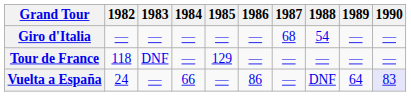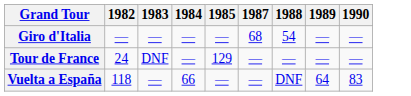- column: 1986 | — | — | 86
Tour de France | 1982: 118 -> 24
Vuelta a España | 1982: 24 -> 118
Vuelta a España | 1990: lavender background -> no background
